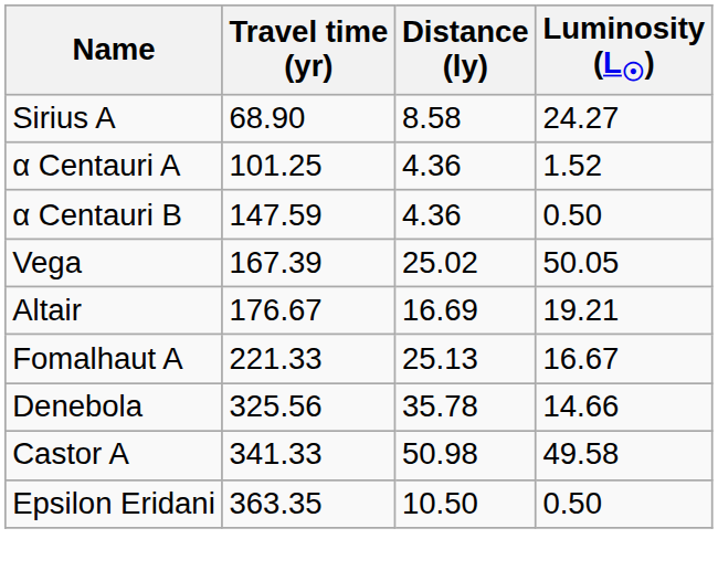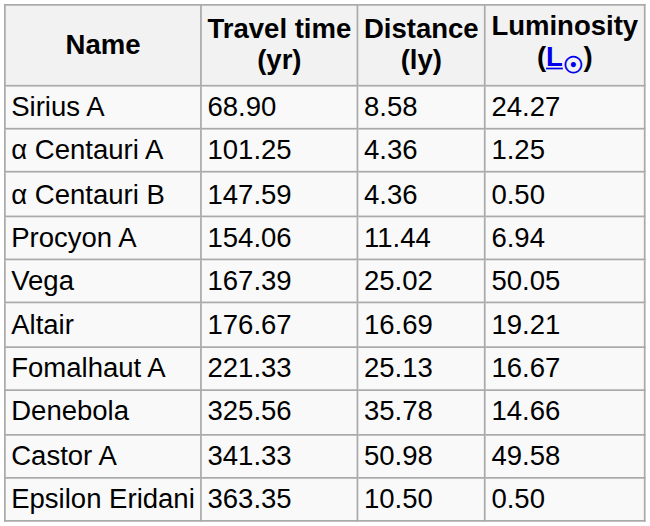α Centauri A | Luminosity (L☉): 1.52 -> 1.25
+ row: Procyon A | 154.06 | 11.44 | 6.94
